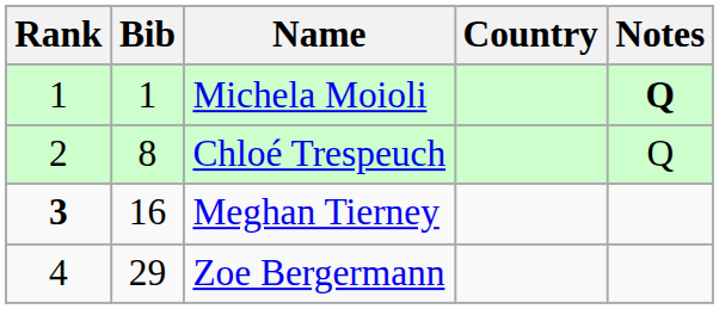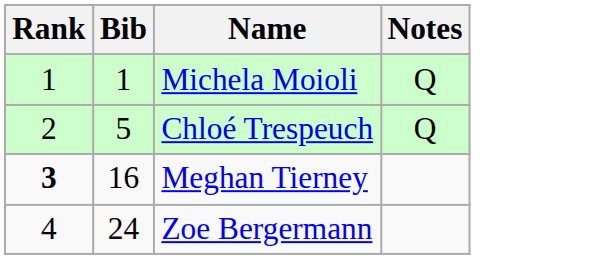- column: Country
Michela Moioli | Notes: bold -> normal
Chloé Trespeuch | Bib: 8 -> 5
Zoe Bergermann | Bib: 29 -> 24
